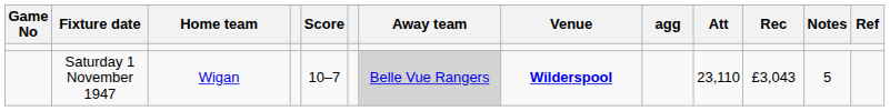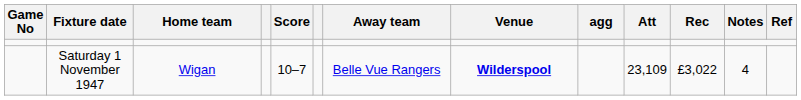Saturday 1 November 1947 | Away team: lightgrey background -> no background
Saturday 1 November 1947 | Att: 23,110 -> 23,109
Saturday 1 November 1947 | Rec: £3,043 -> £3,022
Saturday 1 November 1947 | Notes: 5 -> 4
